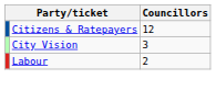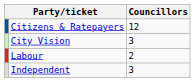+ row: Independent | 3
